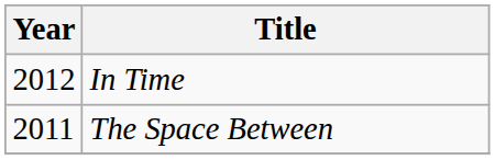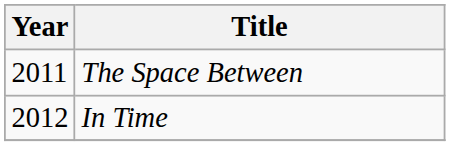rows swapped: The Space Between <-> In Time
